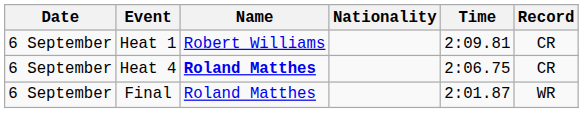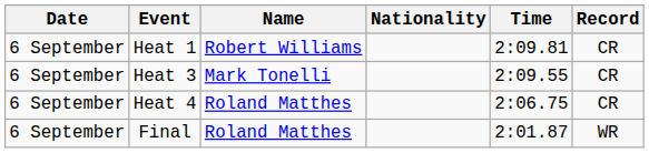+ row: 6 September | Heat 3 | Mark Tonelli | 2:09.55 | CR
Heat 4 | Name: bold -> normal
